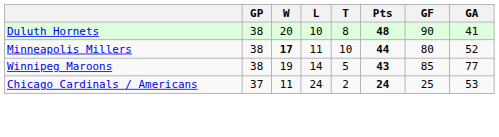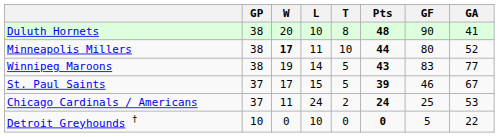Winnipeg Maroons | GF: 85 -> 83
+ row: St. Paul Saints | 37 | 17 | 15 | 5 | 39 | 46 | 67
+ row: Detroit Greyhounds † | 10 | 0 | 10 | 0 | 0 | 5 | 22
